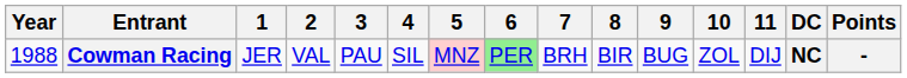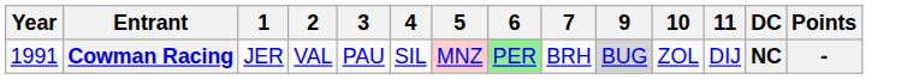- column: 8 | BIR
Cowman Racing | Year: 1988 -> 1991
Cowman Racing | 9: no background -> lightgrey background
